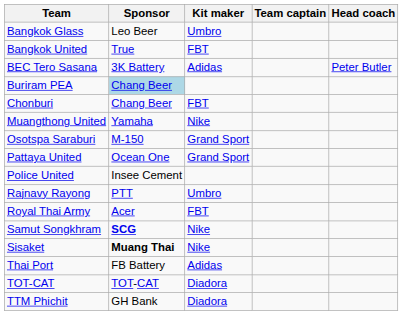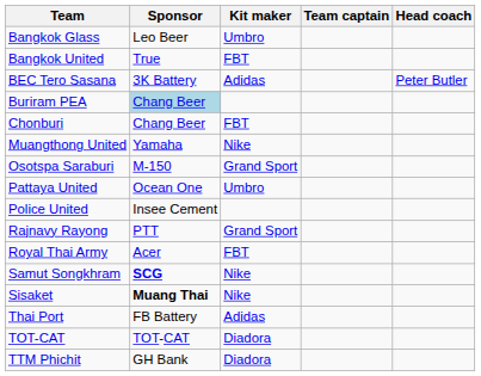Pattaya United | Kit maker: Grand Sport -> Umbro
Rajnavy Rayong | Kit maker: Umbro -> Grand Sport
